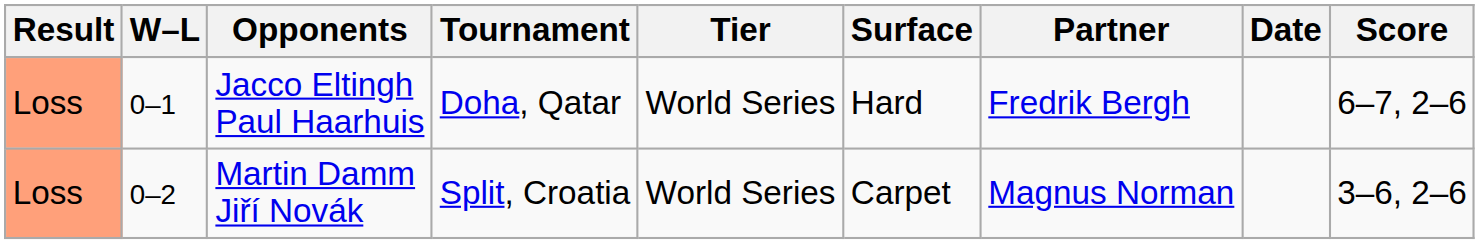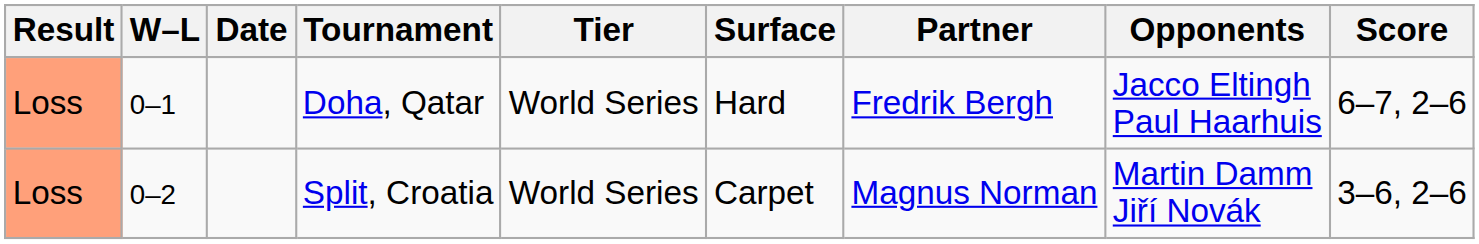columns swapped: Date <-> Opponents
